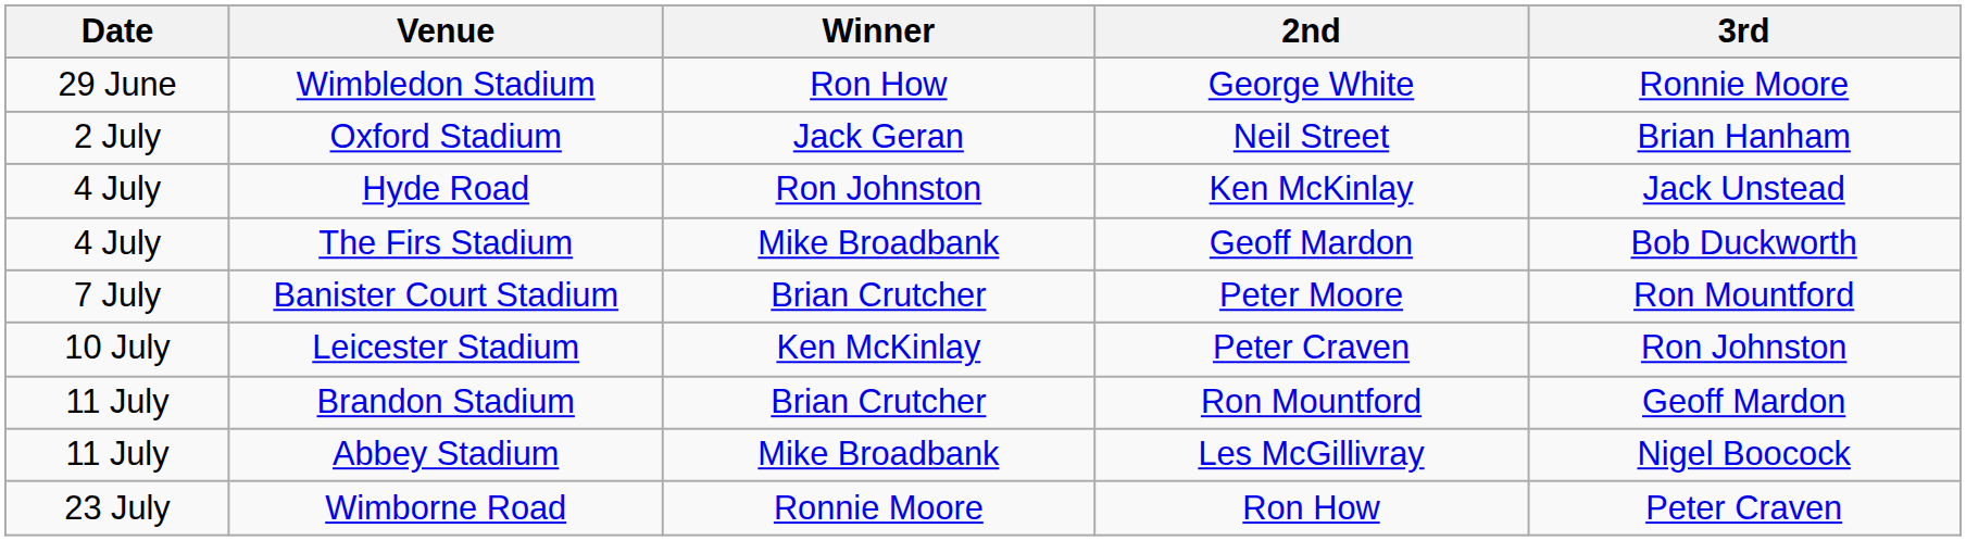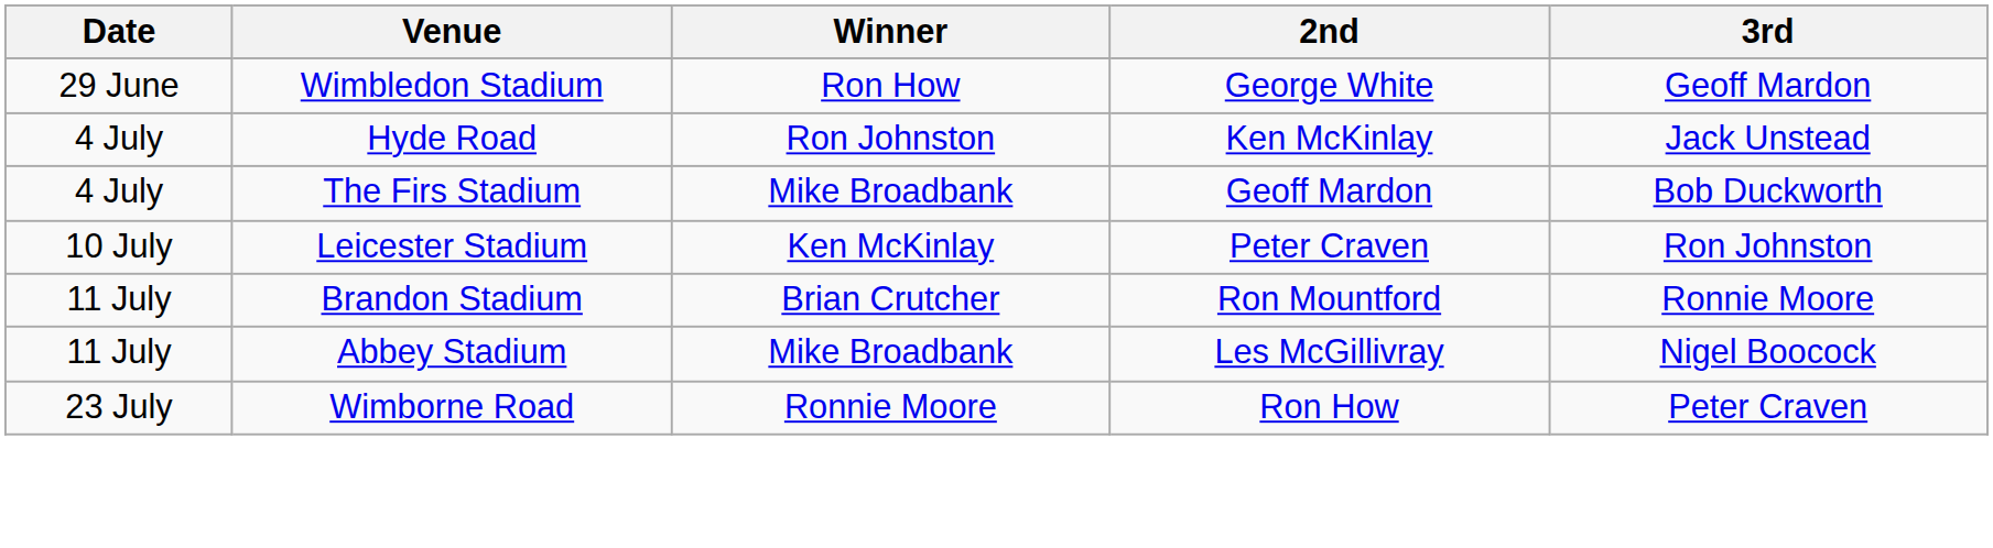Wimbledon Stadium | 3rd: Ronnie Moore -> Geoff Mardon
- row: 2 July | Oxford Stadium | Jack Geran | Neil Street | Brian Hanham
- row: 7 July | Banister Court Stadium | Brian Crutcher | Peter Moore | Ron Mountford
Brandon Stadium | 3rd: Geoff Mardon -> Ronnie Moore
